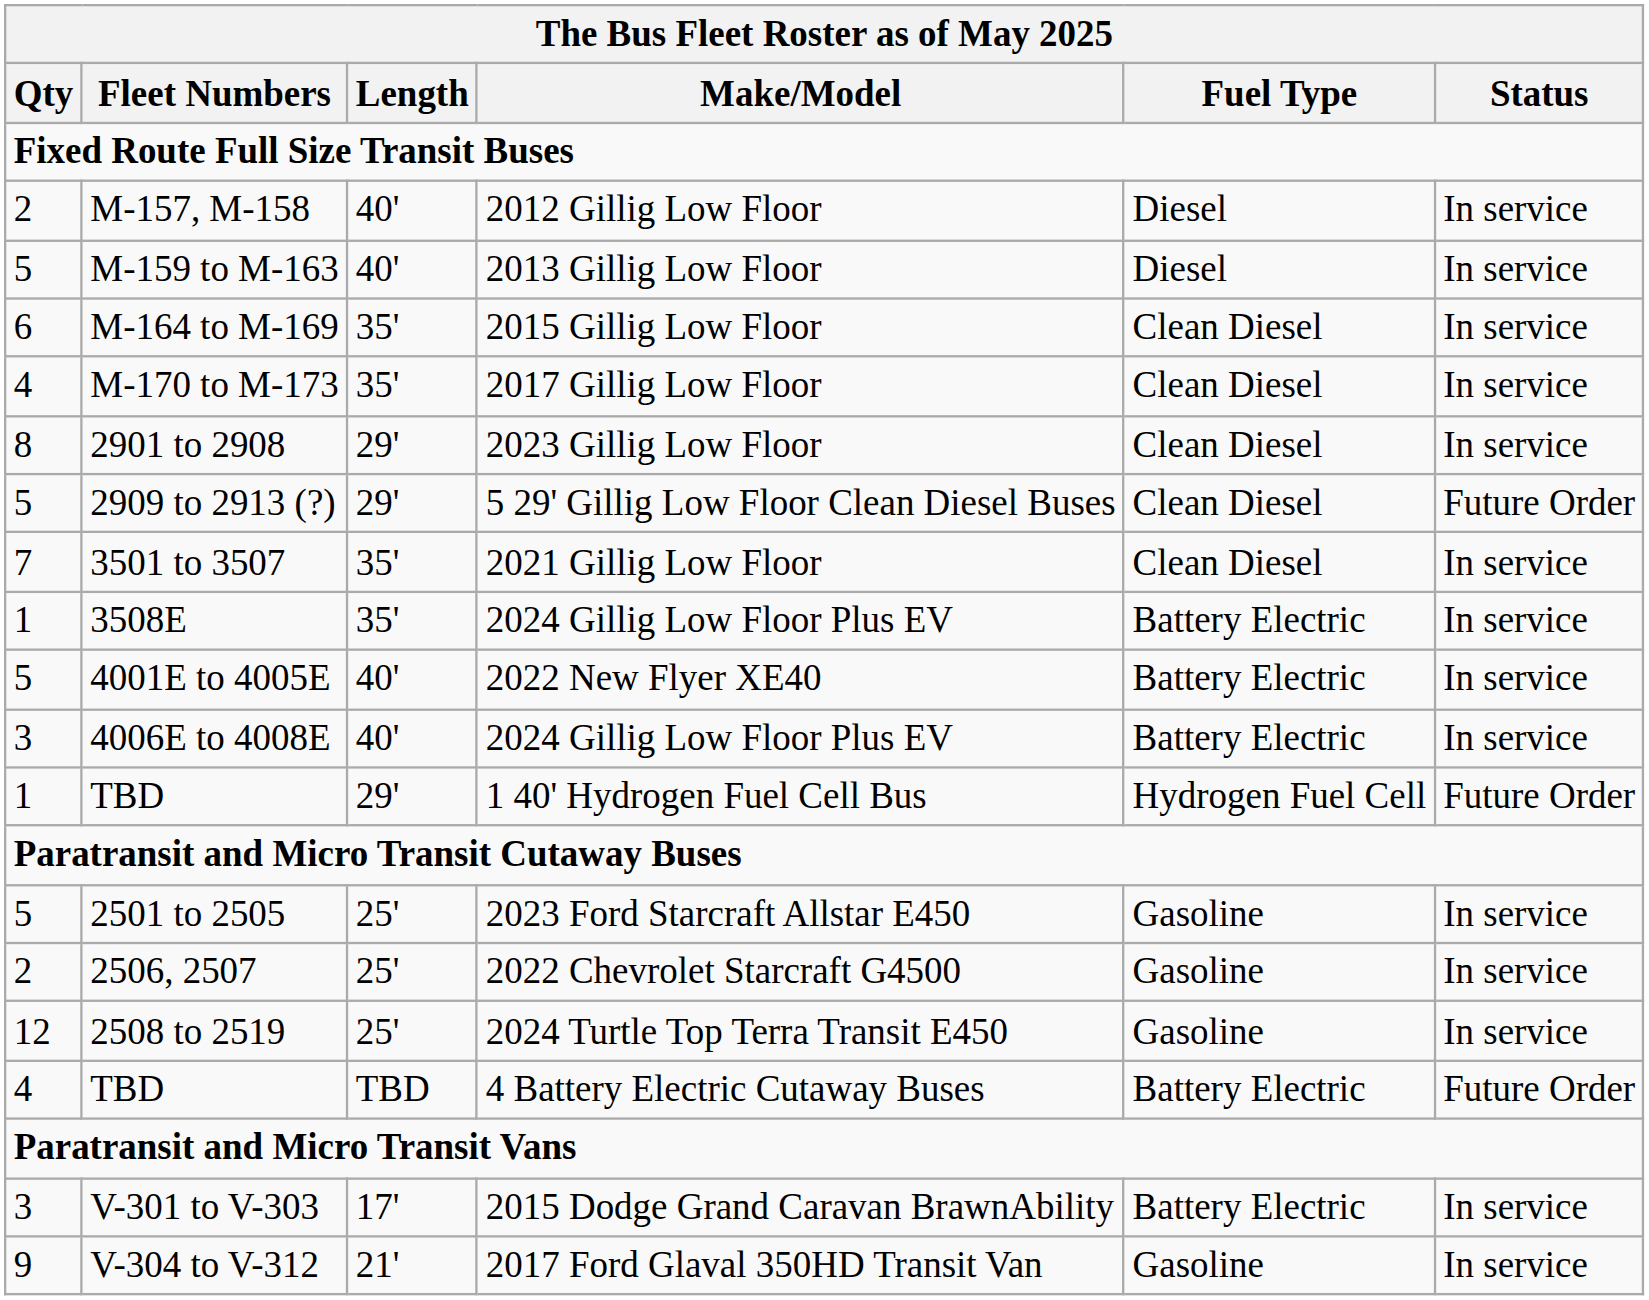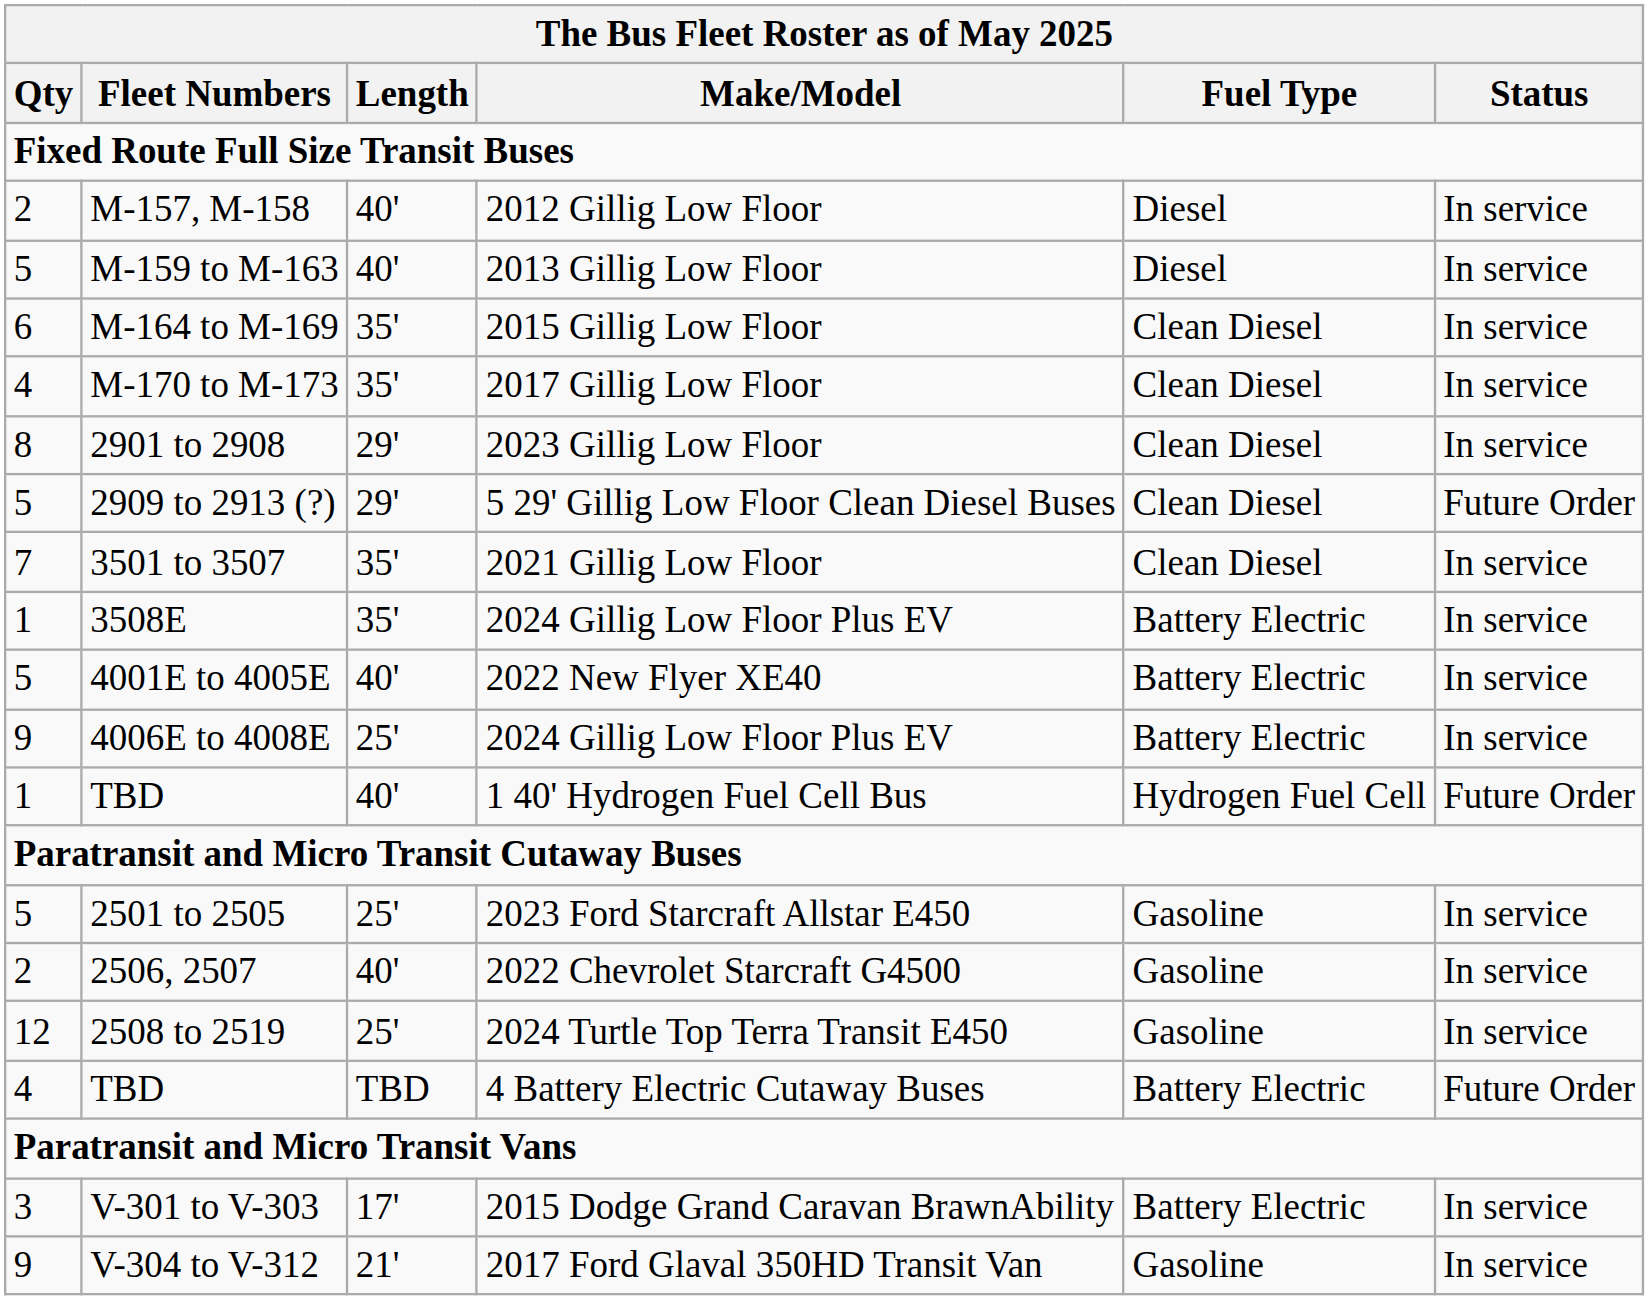4006E to 4008E | Qty: 3 -> 9
4006E to 4008E | Length: 40' -> 25'
TBD / 1 40' Hydrogen Fuel Cell Bus | Length: 29' -> 40'
2506, 2507 | Length: 25' -> 40'
